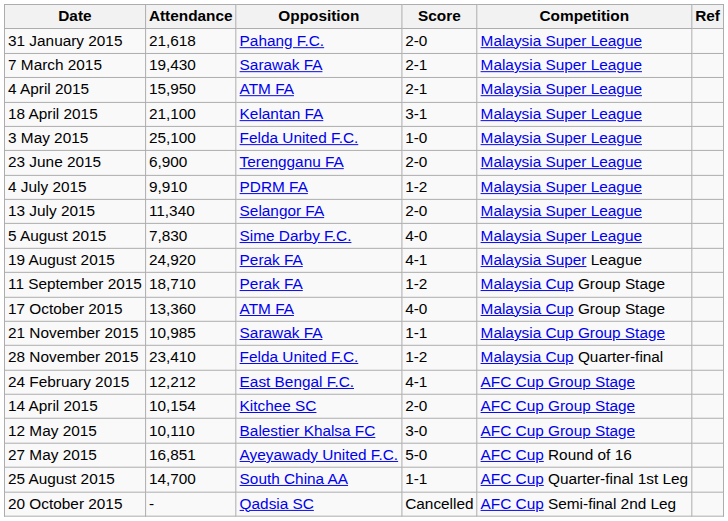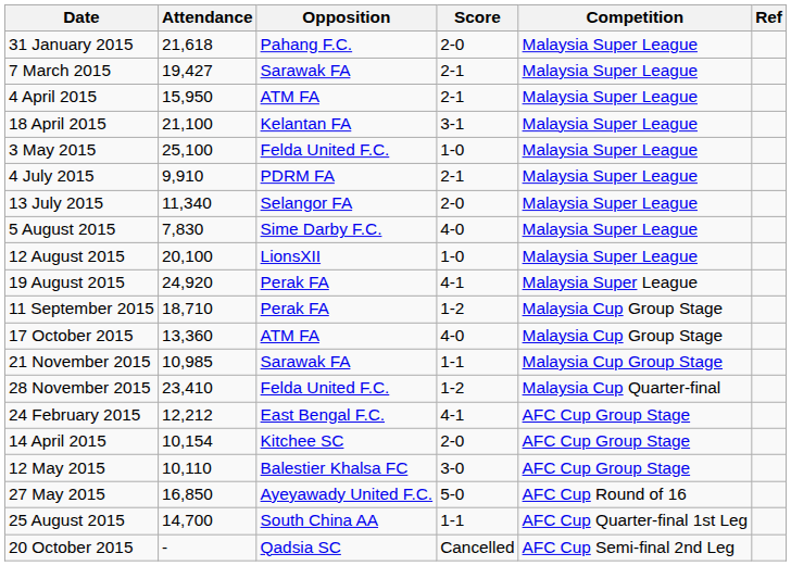7 March 2015 | Attendance: 19,430 -> 19,427
- row: 23 June 2015 | 6,900 | Terengganu FA | 2-0 | Malaysia Super League
4 July 2015 | Score: 1-2 -> 2-1
+ row: 12 August 2015 | 20,100 | LionsXII | 1-0 | Malaysia Super League
27 May 2015 | Attendance: 16,851 -> 16,850
